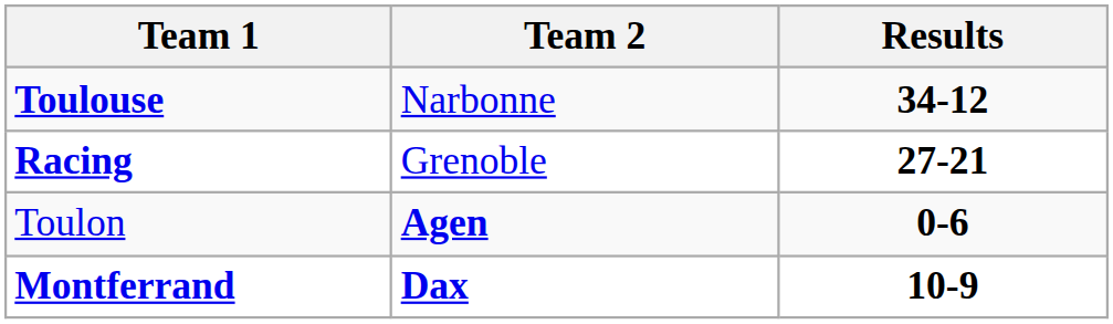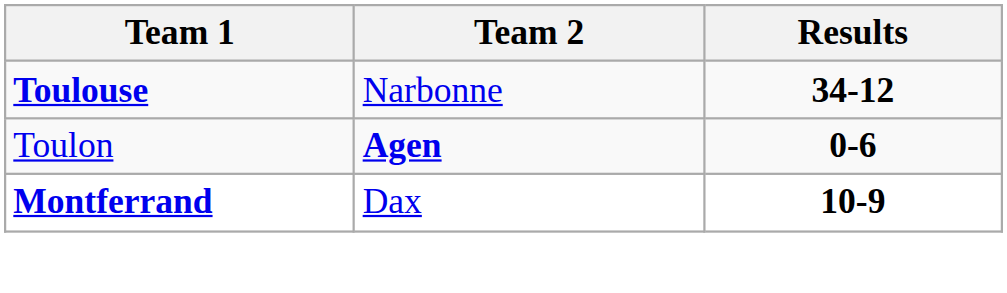- row: Racing | Grenoble | 27-21
Montferrand | Team 2: bold -> normal
